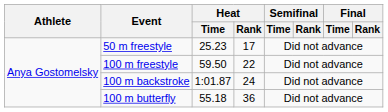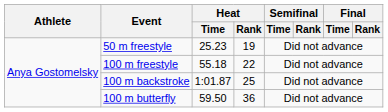50 m freestyle | Heat / Rank: 17 -> 19
100 m freestyle | Heat / Time: 59.50 -> 55.18
100 m backstroke | Heat / Rank: 24 -> 25
100 m butterfly | Heat / Time: 55.18 -> 59.50
